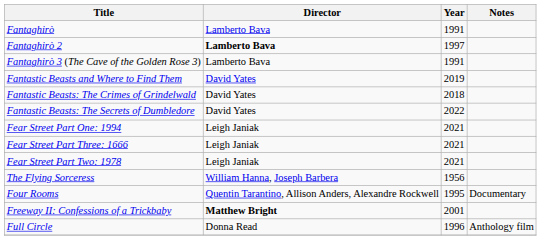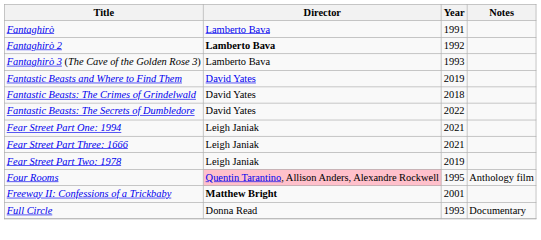Fantaghirò 2 | Year: 1997 -> 1992
Fantaghirò 3 (The Cave of the Golden Rose 3) | Year: 1991 -> 1993
Fear Street Part Two: 1978 | Year: 2021 -> 2019
- row: The Flying Sorceress | William Hanna, Joseph Barbera | 1956
Four Rooms | Director: no background -> pink background
Four Rooms | Notes: Documentary -> Anthology film
Full Circle | Year: 1996 -> 1993
Full Circle | Notes: Anthology film -> Documentary
